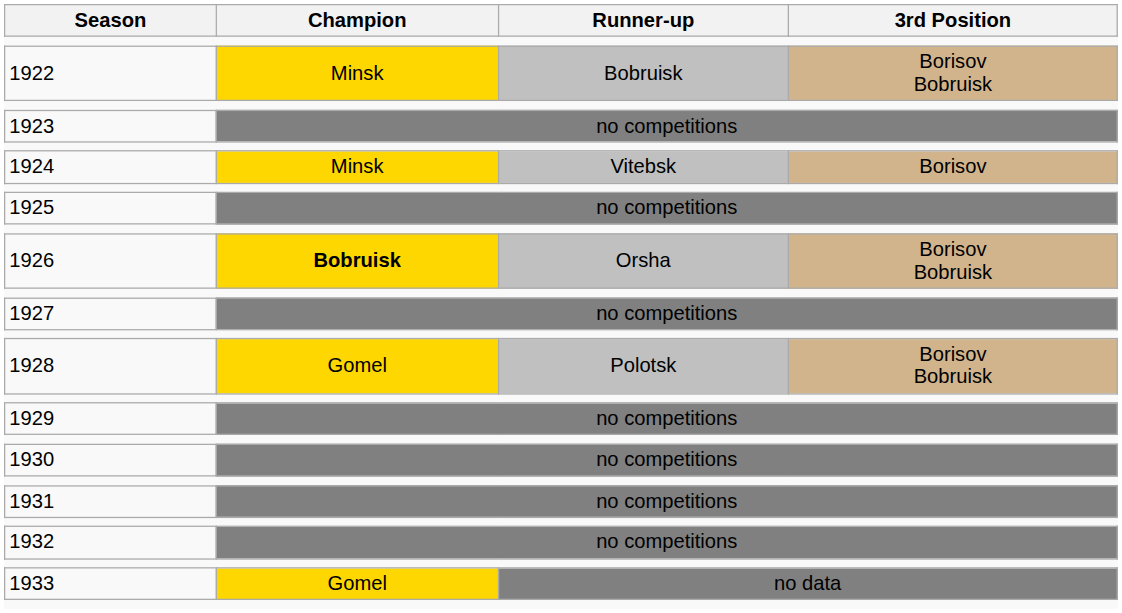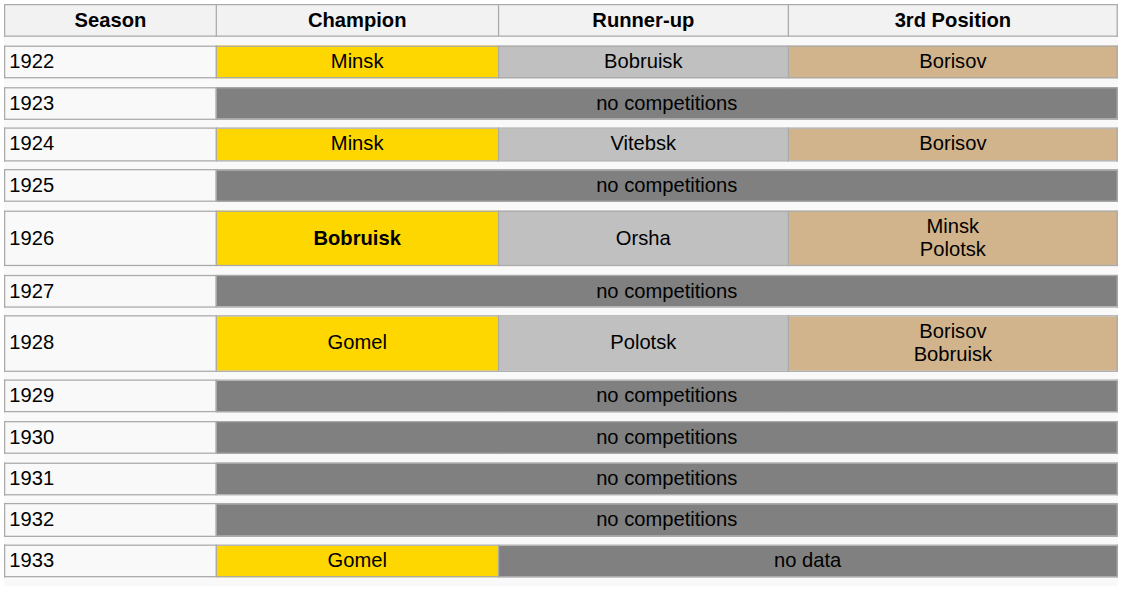1922 | 3rd Position: Borisov Bobruisk -> Borisov
1926 | 3rd Position: Borisov Bobruisk -> Minsk Polotsk
